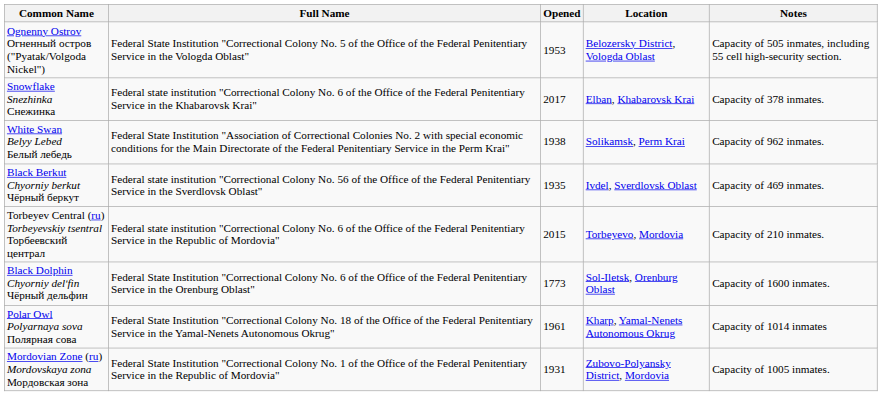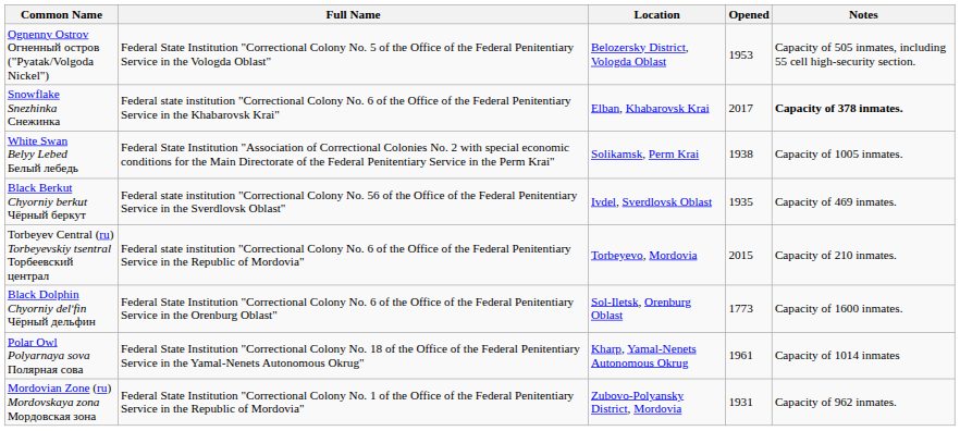columns swapped: Location <-> Opened
Snowflake Snezhinka Снежинка | Notes: normal -> bold
White Swan Belyy Lebed Белый лебедь | Notes: Capacity of 962 inmates. -> Capacity of 1005 inmates.
Mordovian Zone (ru) Mordovskaya zona Мордовская зона | Notes: Capacity of 1005 inmates. -> Capacity of 962 inmates.
